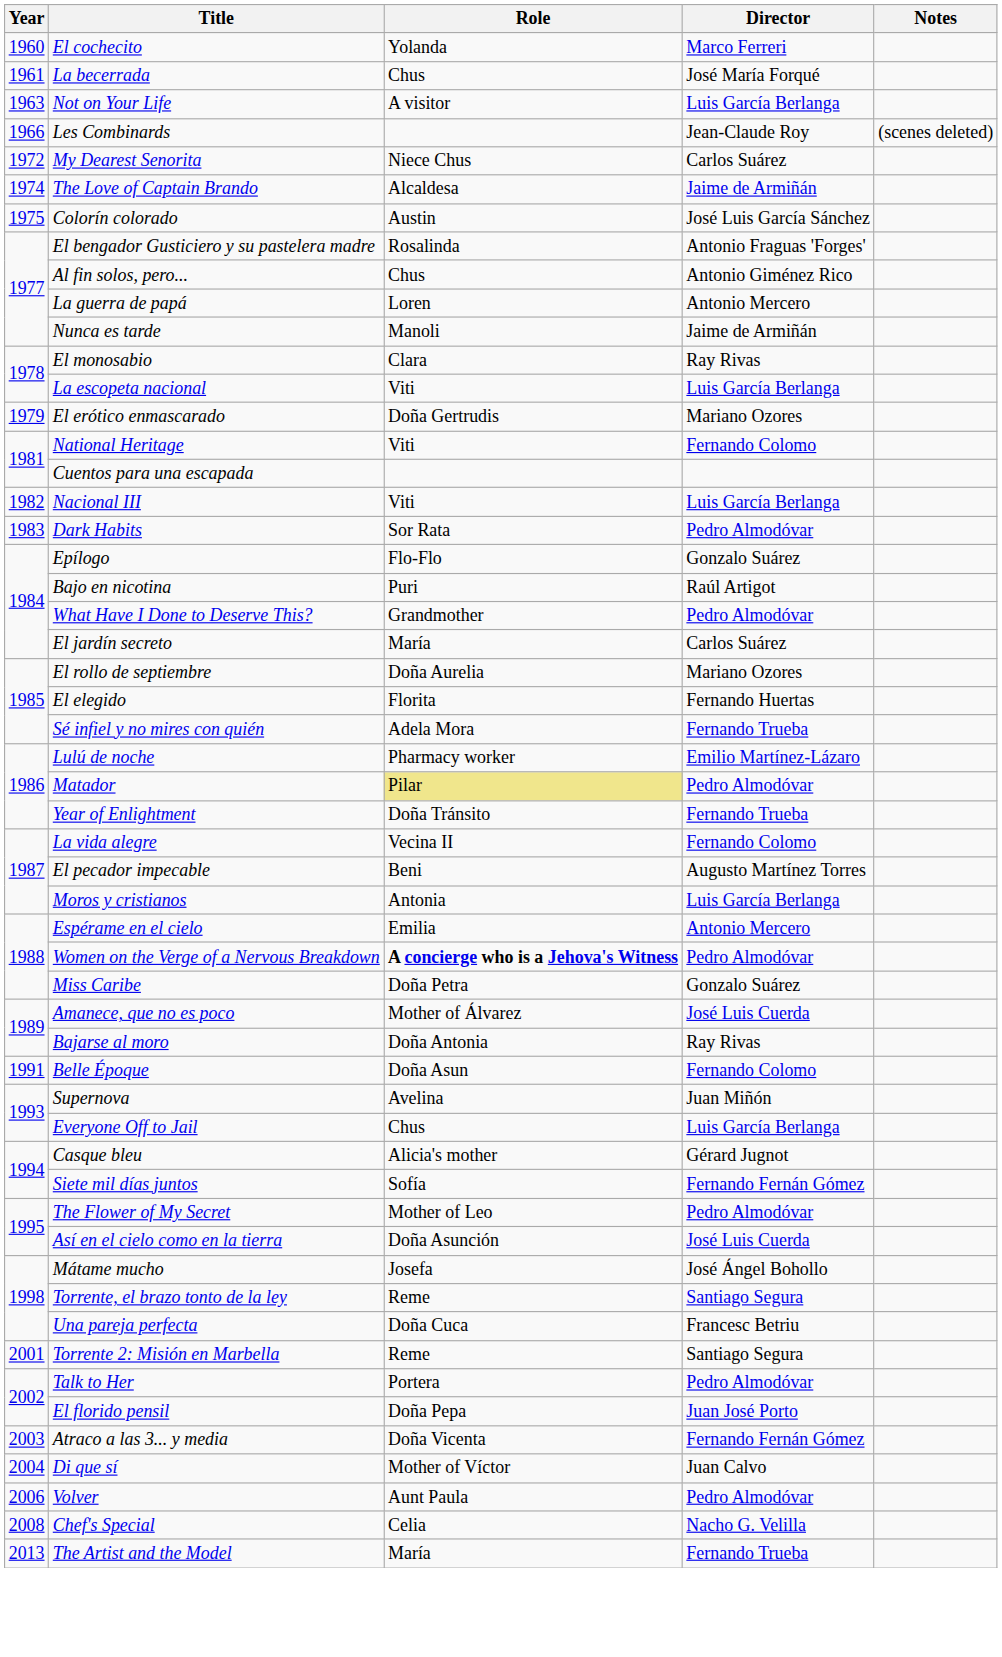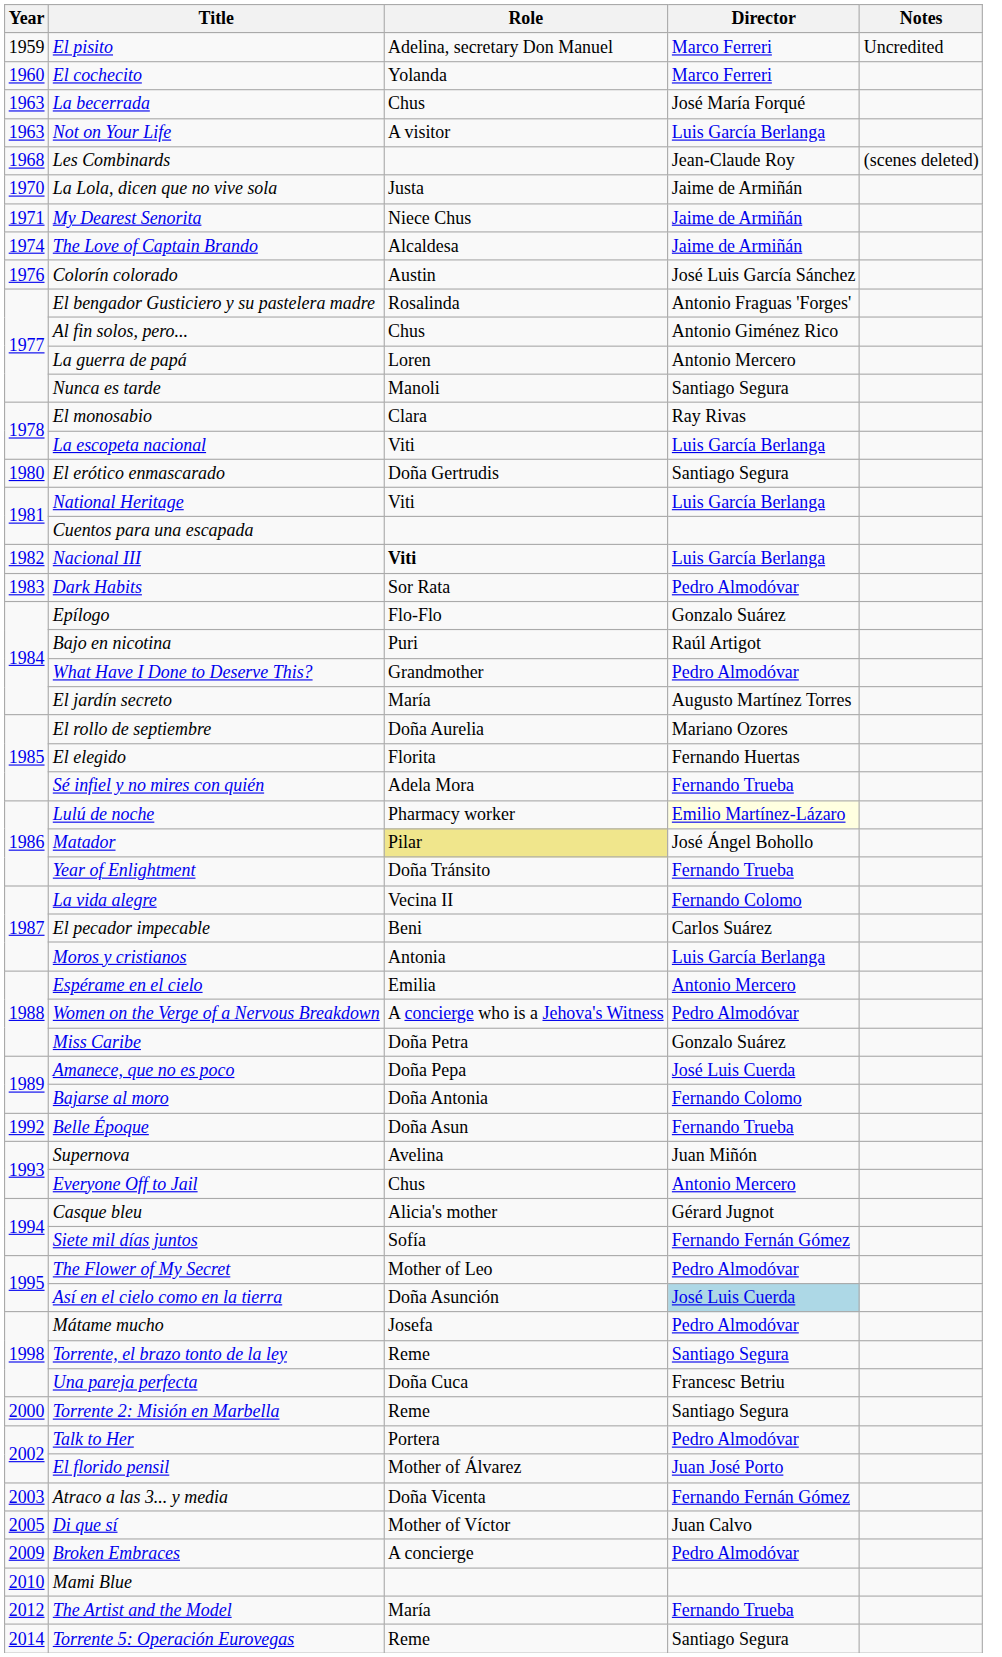+ row: 1959 | El pisito | Adelina, secretary Don Manuel | Marco Ferreri | Uncredited
La becerrada | Year: 1961 -> 1963
Les Combinards | Year: 1966 -> 1968
+ row: 1970 | La Lola, dicen que no vive sola | Justa | Jaime de Armiñán
My Dearest Senorita | Year: 1972 -> 1971
My Dearest Senorita | Director: Carlos Suárez -> Jaime de Armiñán
Colorín colorado | Year: 1975 -> 1976
Nunca es tarde | Director: Jaime de Armiñán -> Santiago Segura
El erótico enmascarado | Year: 1979 -> 1980
El erótico enmascarado | Director: Mariano Ozores -> Santiago Segura
National Heritage | Director: Fernando Colomo -> Luis García Berlanga
Nacional III | Role: normal -> bold
El jardín secreto | Director: Carlos Suárez -> Augusto Martínez Torres
Lulú de noche | Director: no background -> lightyellow background
Matador | Director: Pedro Almodóvar -> José Ángel Bohollo
El pecador impecable | Director: Augusto Martínez Torres -> Carlos Suárez
Women on the Verge of a Nervous Breakdown | Role: bold -> normal
Amanece, que no es poco | Role: Mother of Álvarez -> Doña Pepa
Bajarse al moro | Director: Ray Rivas -> Fernando Colomo
Belle Époque | Year: 1991 -> 1992
Belle Époque | Director: Fernando Colomo -> Fernando Trueba
Everyone Off to Jail | Director: Luis García Berlanga -> Antonio Mercero
Así en el cielo como en la tierra | Director: no background -> lightblue background
Mátame mucho | Director: José Ángel Bohollo -> Pedro Almodóvar
Torrente 2: Misión en Marbella | Year: 2001 -> 2000
El florido pensil | Role: Doña Pepa -> Mother of Álvarez
Di que sí | Year: 2004 -> 2005
- row: 2006 | Volver | Aunt Paula | Pedro Almodóvar
- row: 2008 | Chef's Special | Celia | Nacho G. Velilla
+ row: 2009 | Broken Embraces | A concierge | Pedro Almodóvar
+ row: 2010 | Mami Blue
The Artist and the Model | Year: 2013 -> 2012
+ row: 2014 | Torrente 5: Operación Eurovegas | Reme | Santiago Segura
